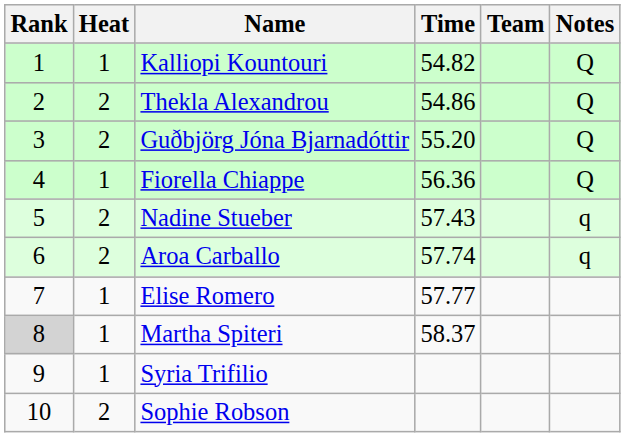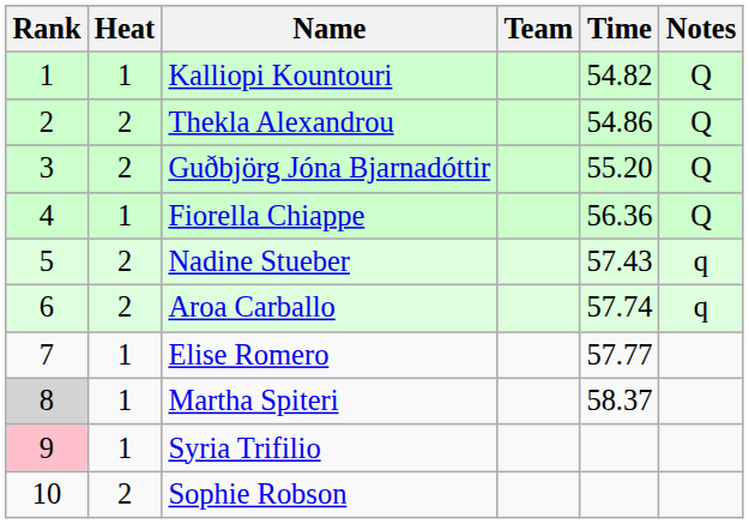columns swapped: Team <-> Time
Syria Trifilio | Rank: no background -> pink background
